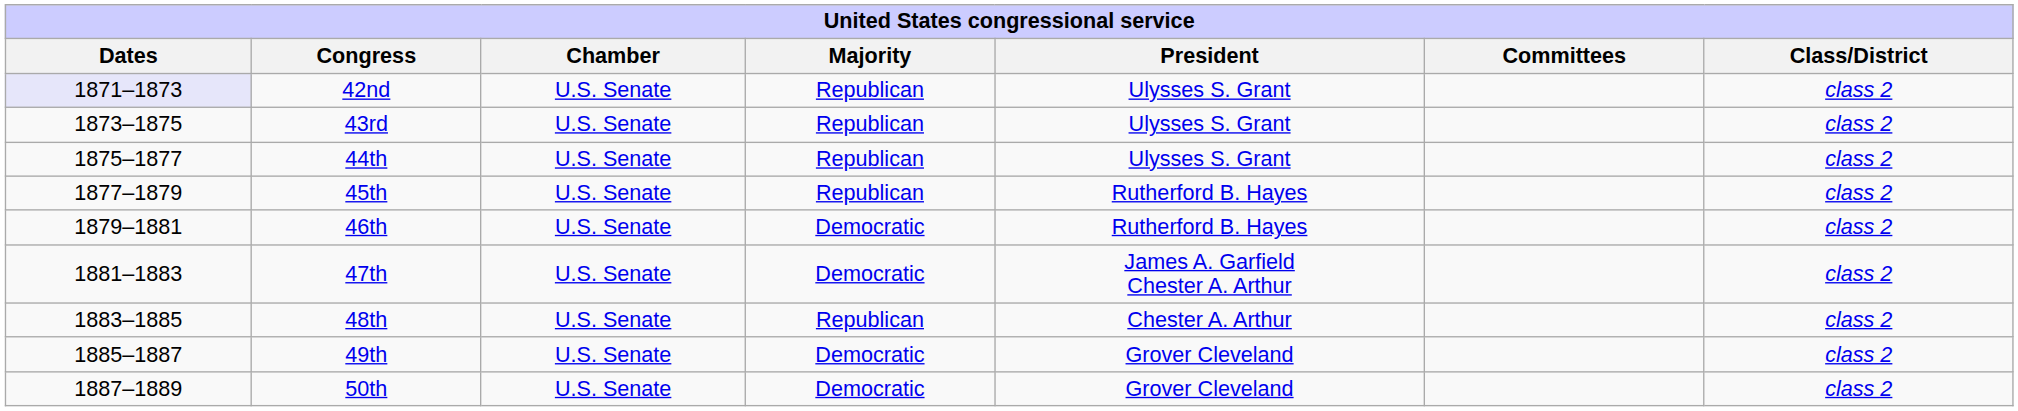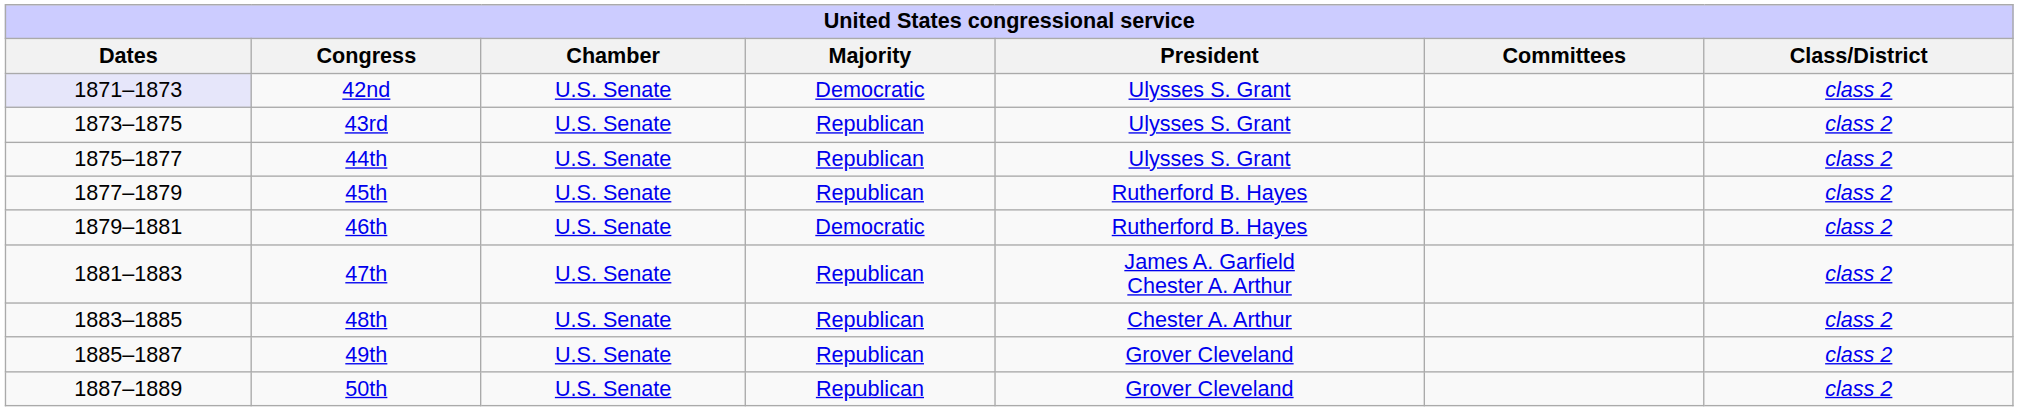42nd | Majority: Republican -> Democratic
47th | Majority: Democratic -> Republican
49th | Majority: Democratic -> Republican
50th | Majority: Democratic -> Republican
